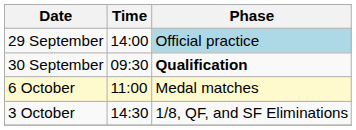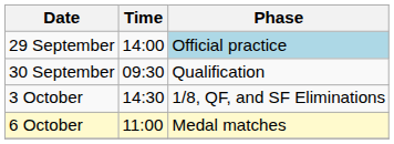30 September | Phase: bold -> normal
rows swapped: 3 October <-> 6 October
